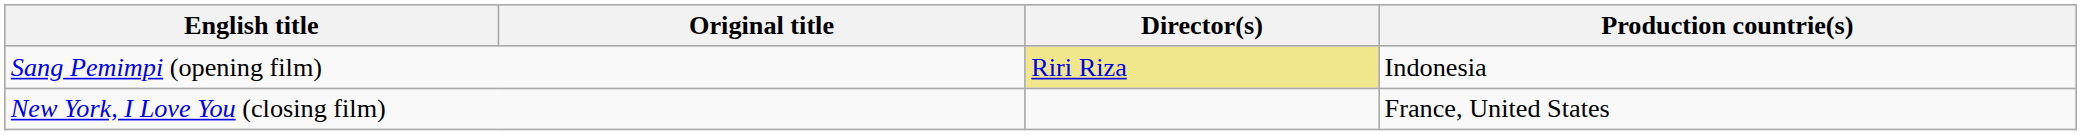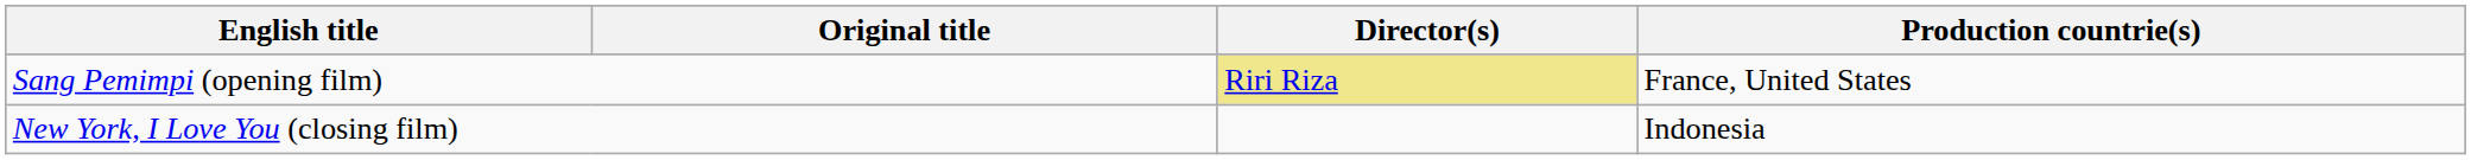Sang Pemimpi (opening film) | Production countrie(s): Indonesia -> France, United States
New York, I Love You (closing film) | Production countrie(s): France, United States -> Indonesia
